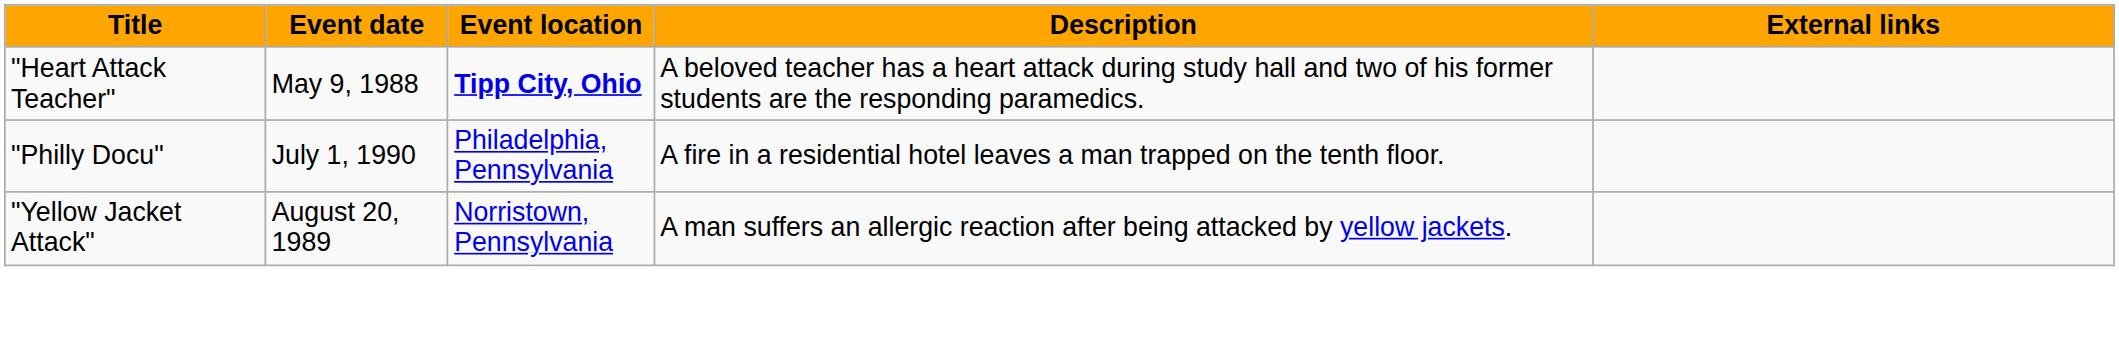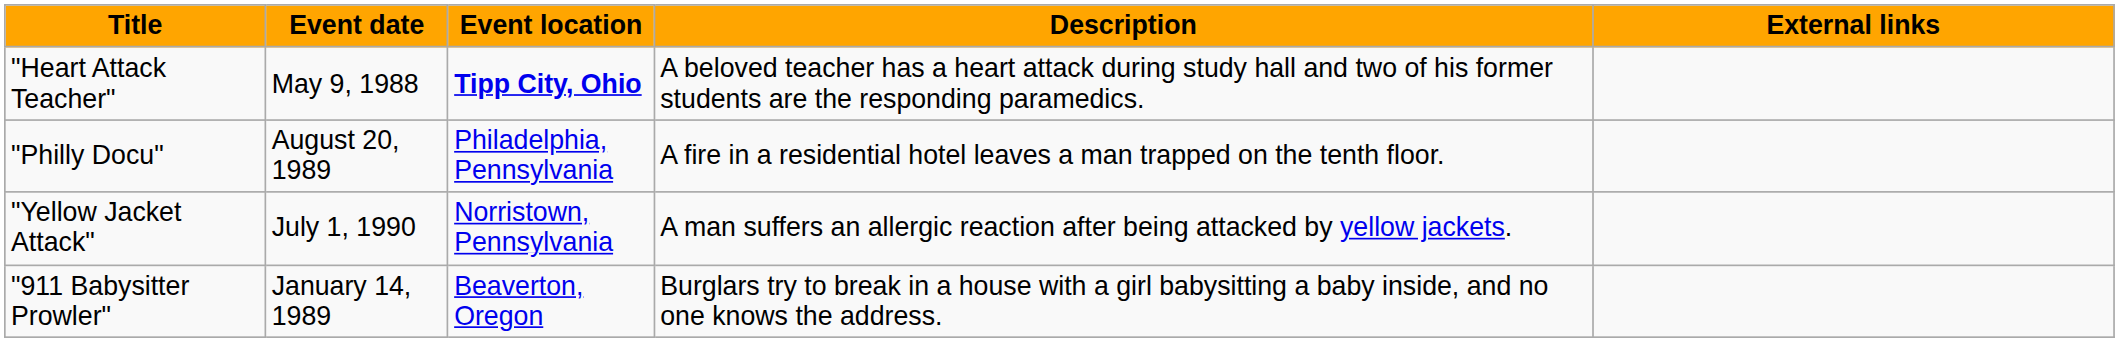"Philly Docu" | Event date: July 1, 1990 -> August 20, 1989
"Yellow Jacket Attack" | Event date: August 20, 1989 -> July 1, 1990
+ row: "911 Babysitter Prowler" | January 14, 1989 | Beaverton, Oregon | Burglars try to break in a house with a girl babysitting a baby inside, and no one knows the address.
